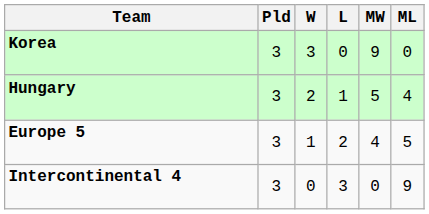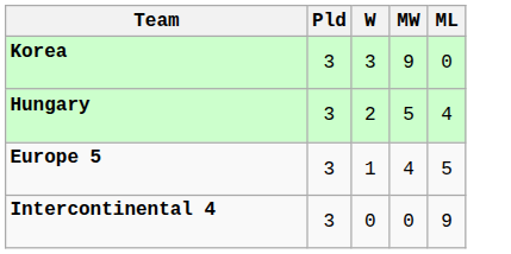- column: L | 0 | 1 | 2 | 3
